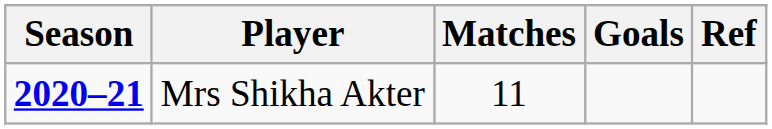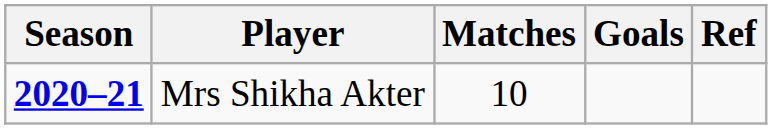Mrs Shikha Akter | Matches: 11 -> 10
